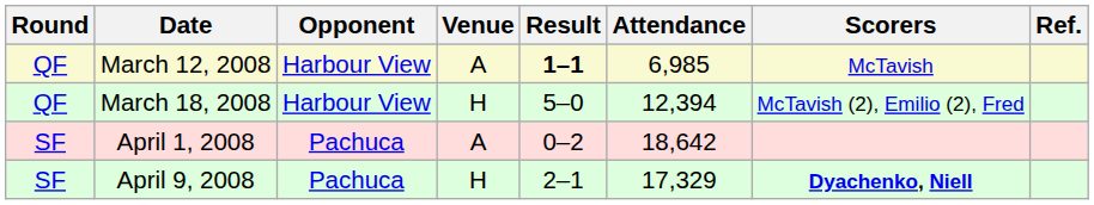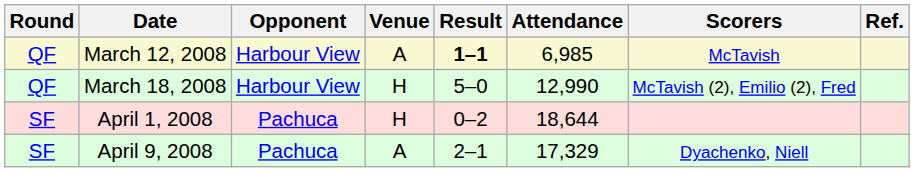March 18, 2008 | Attendance: 12,394 -> 12,990
April 1, 2008 | Venue: A -> H
April 1, 2008 | Attendance: 18,642 -> 18,644
April 9, 2008 | Venue: H -> A
April 9, 2008 | Scorers: bold -> normal
